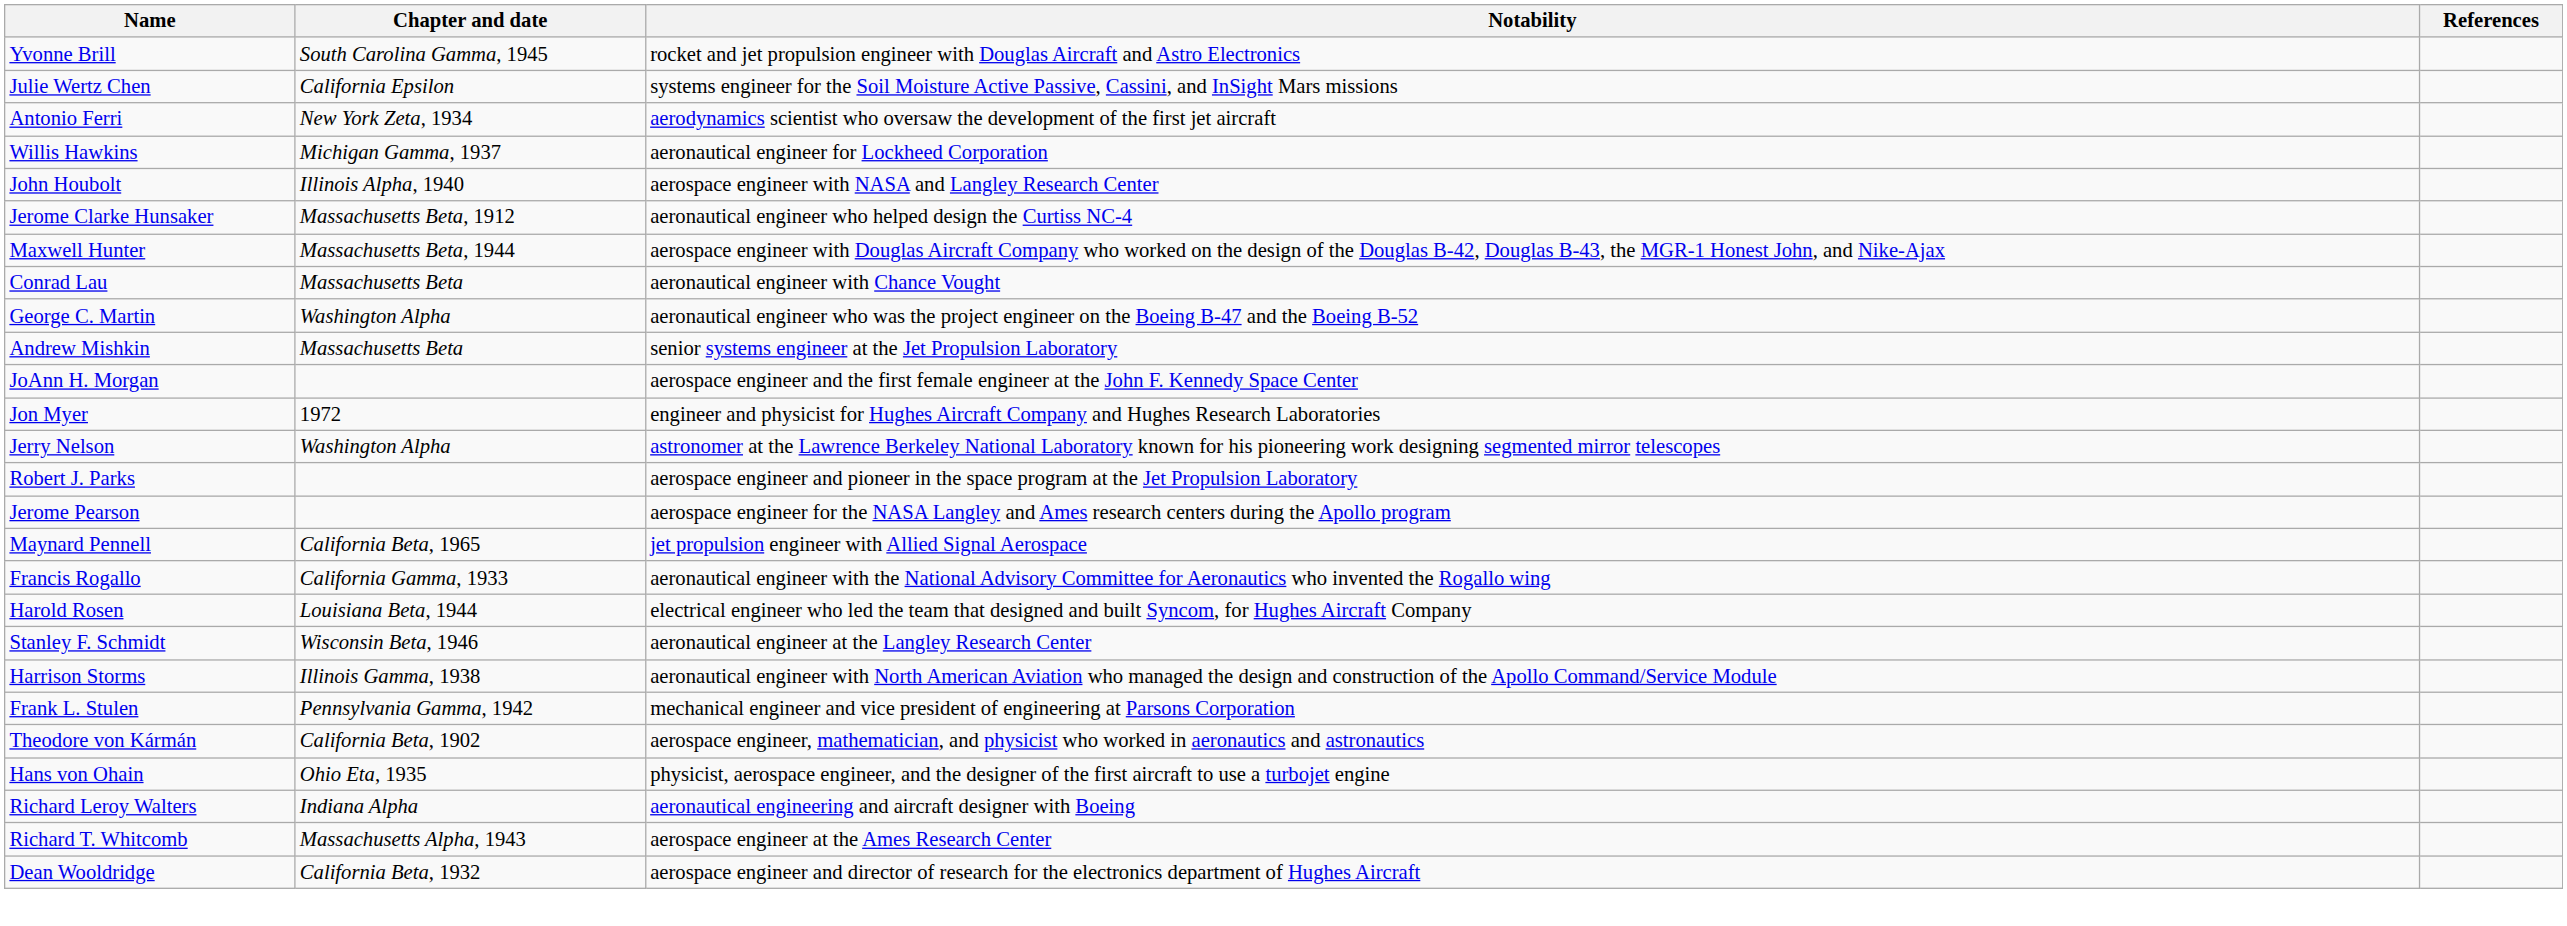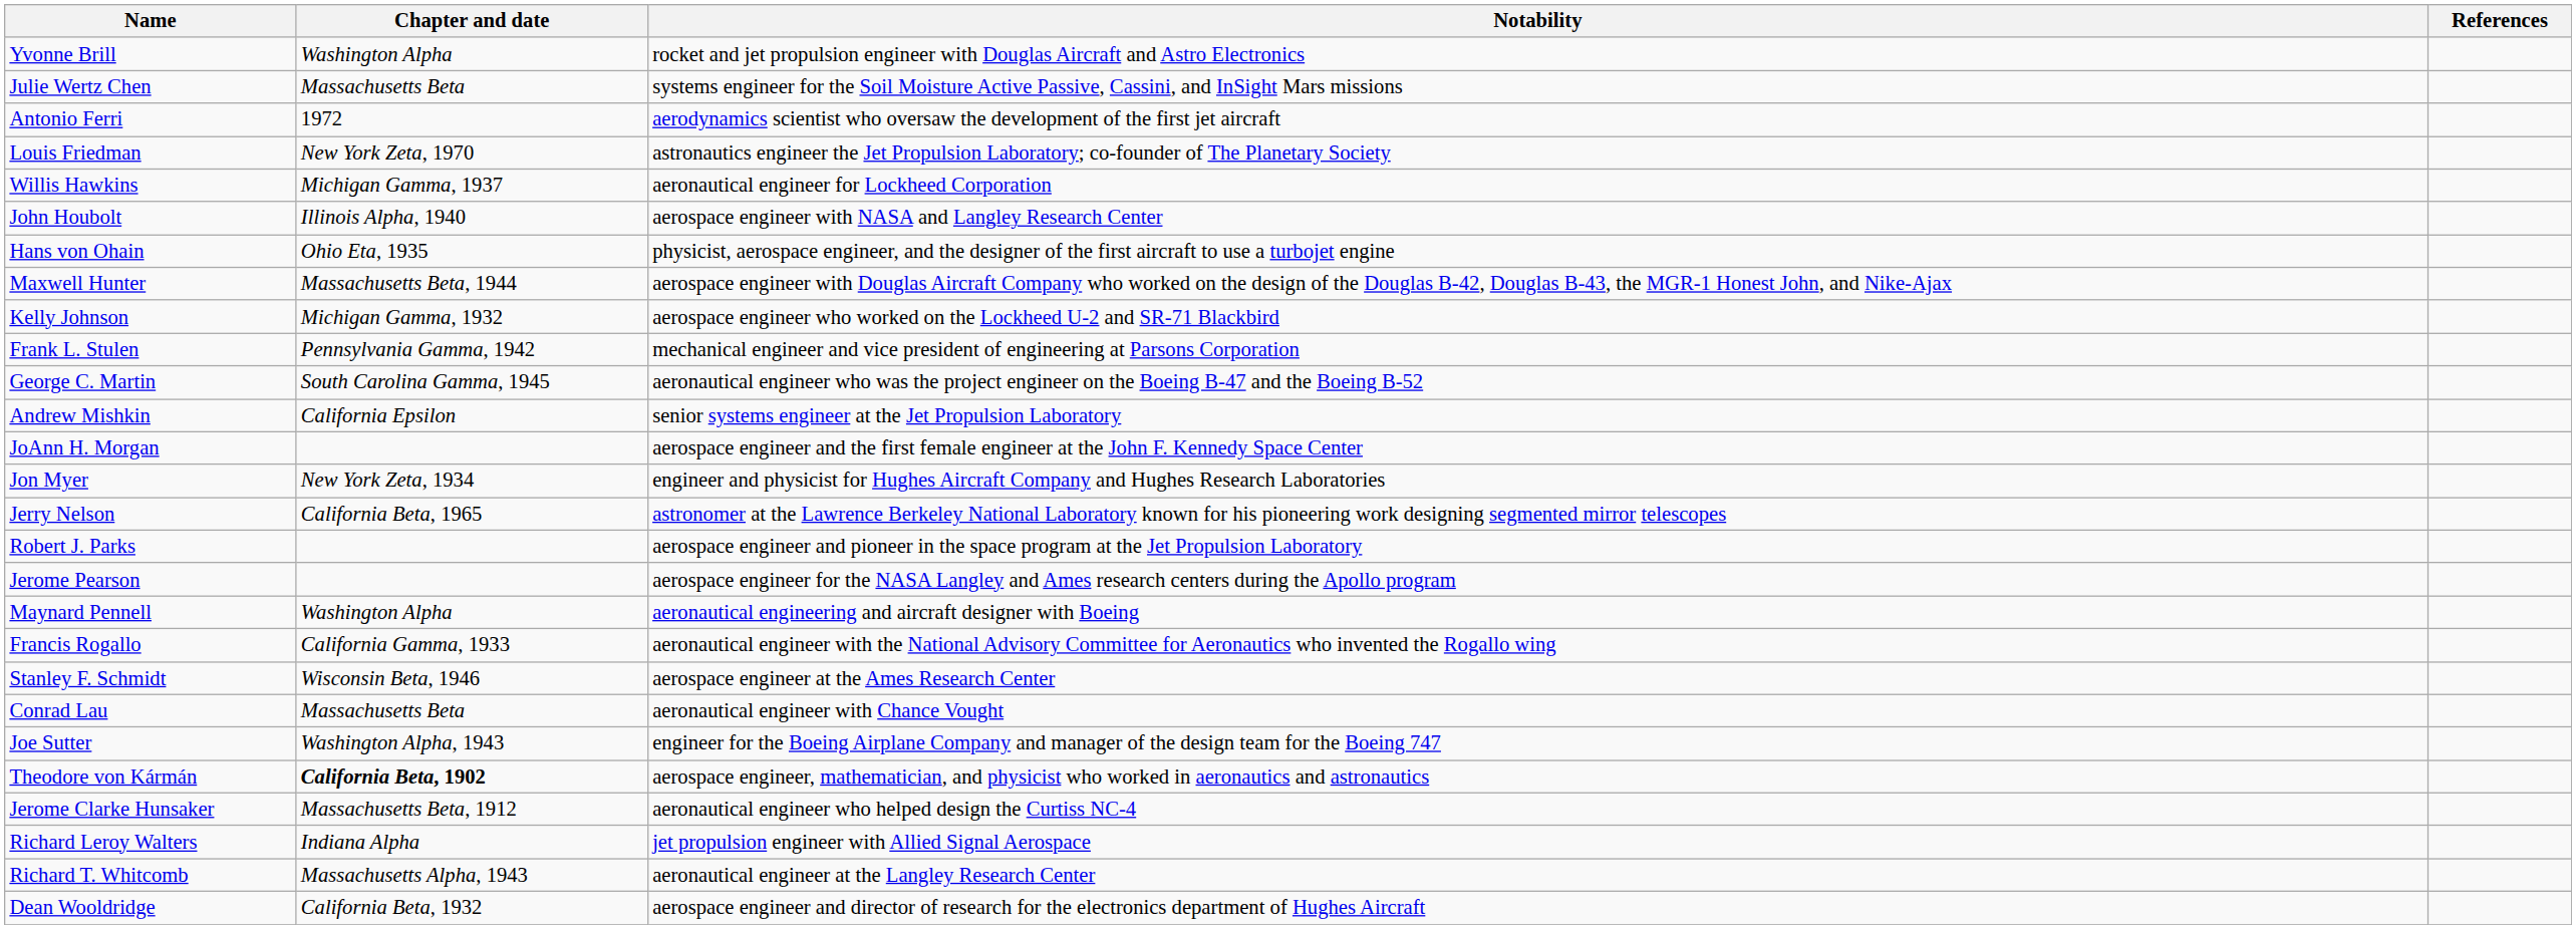Yvonne Brill | Chapter and date: South Carolina Gamma, 1945 -> Washington Alpha
Julie Wertz Chen | Chapter and date: California Epsilon -> Massachusetts Beta
Antonio Ferri | Chapter and date: New York Zeta, 1934 -> 1972
+ row: Louis Friedman | New York Zeta, 1970 | astronautics engineer the Jet Propulsion Laboratory; co-founder of The Planetary Society
rows swapped: Jerome Clarke Hunsaker <-> Hans von Ohain
+ row: Kelly Johnson | Michigan Gamma, 1932 | aerospace engineer who worked on the Lockheed U-2 and SR-71 Blackbird
rows swapped: Conrad Lau <-> Frank L. Stulen
George C. Martin | Chapter and date: Washington Alpha -> South Carolina Gamma, 1945
Andrew Mishkin | Chapter and date: Massachusetts Beta -> California Epsilon
Jon Myer | Chapter and date: 1972 -> New York Zeta, 1934
Jerry Nelson | Chapter and date: Washington Alpha -> California Beta, 1965
Maynard Pennell | Chapter and date: California Beta, 1965 -> Washington Alpha
Maynard Pennell | Notability: jet propulsion engineer with Allied Signal Aerospace -> aeronautical engineering and aircraft designer with Boeing
- row: Harold Rosen | Louisiana Beta, 1944 | electrical engineer who led the team that designed and built Syncom, for Hughes Aircraft Company
Stanley F. Schmidt | Notability: aeronautical engineer at the Langley Research Center -> aerospace engineer at the Ames Research Center
- row: Harrison Storms | Illinois Gamma, 1938 | aeronautical engineer with North American Aviation who managed the design and construction of the Apollo Command/Service Module
+ row: Joe Sutter | Washington Alpha, 1943 | engineer for the Boeing Airplane Company and manager of the design team for the Boeing 747
Theodore von Kármán | Chapter and date: normal -> bold
Richard Leroy Walters | Notability: aeronautical engineering and aircraft designer with Boeing -> jet propulsion engineer with Allied Signal Aerospace
Richard T. Whitcomb | Notability: aerospace engineer at the Ames Research Center -> aeronautical engineer at the Langley Research Center
